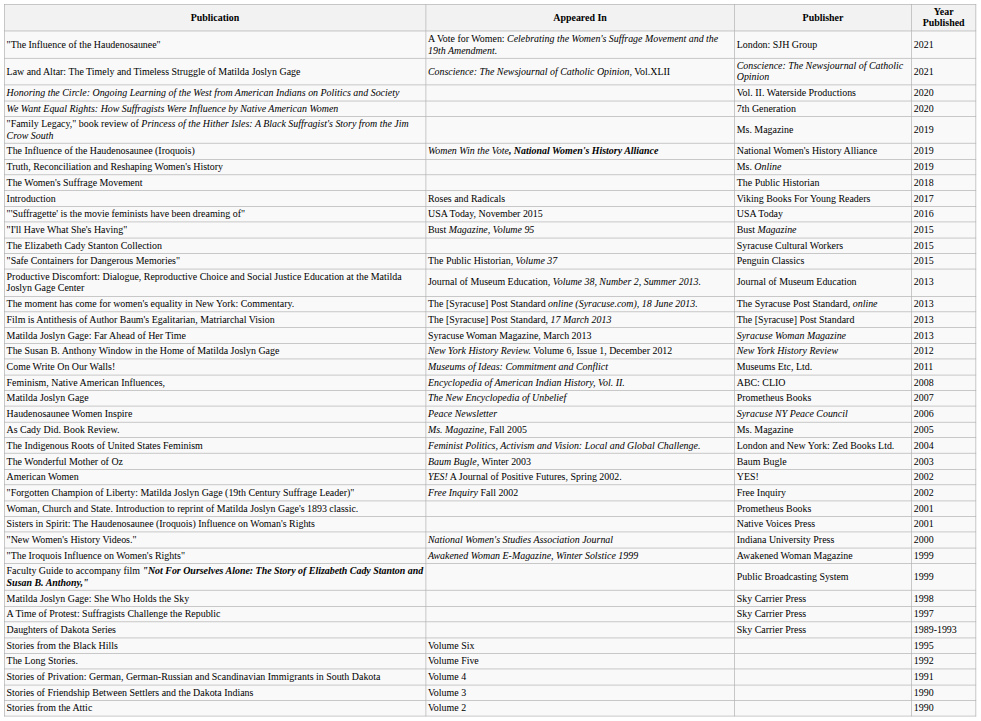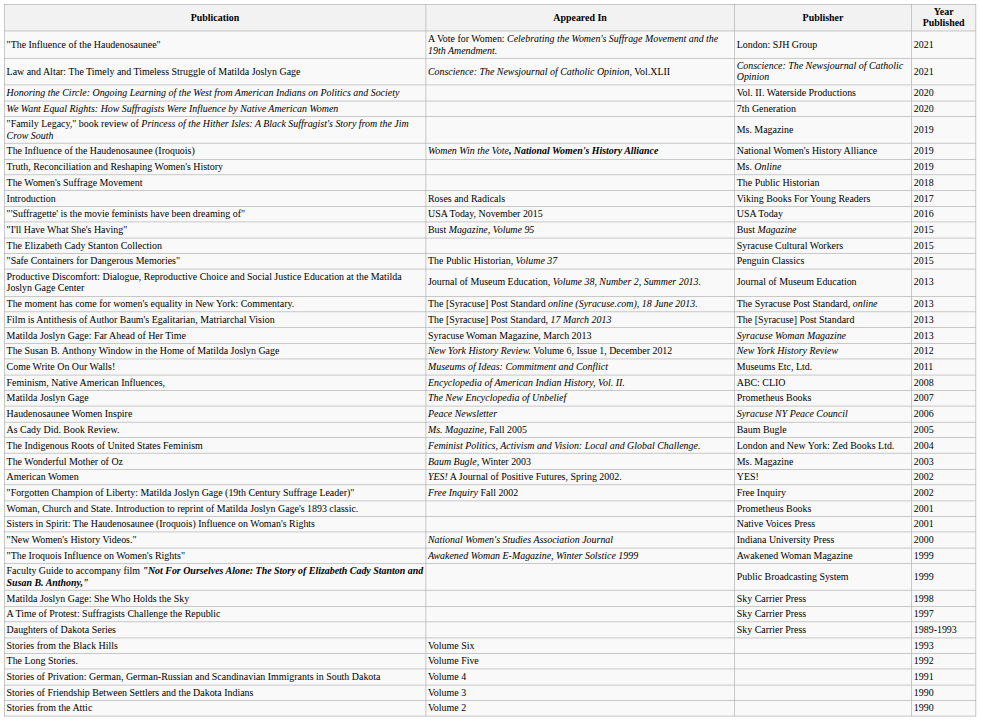As Cady Did. Book Review. | Publisher: Ms. Magazine -> Baum Bugle
The Wonderful Mother of Oz | Publisher: Baum Bugle -> Ms. Magazine
Stories from the Black Hills | Year Published: 1995 -> 1993
